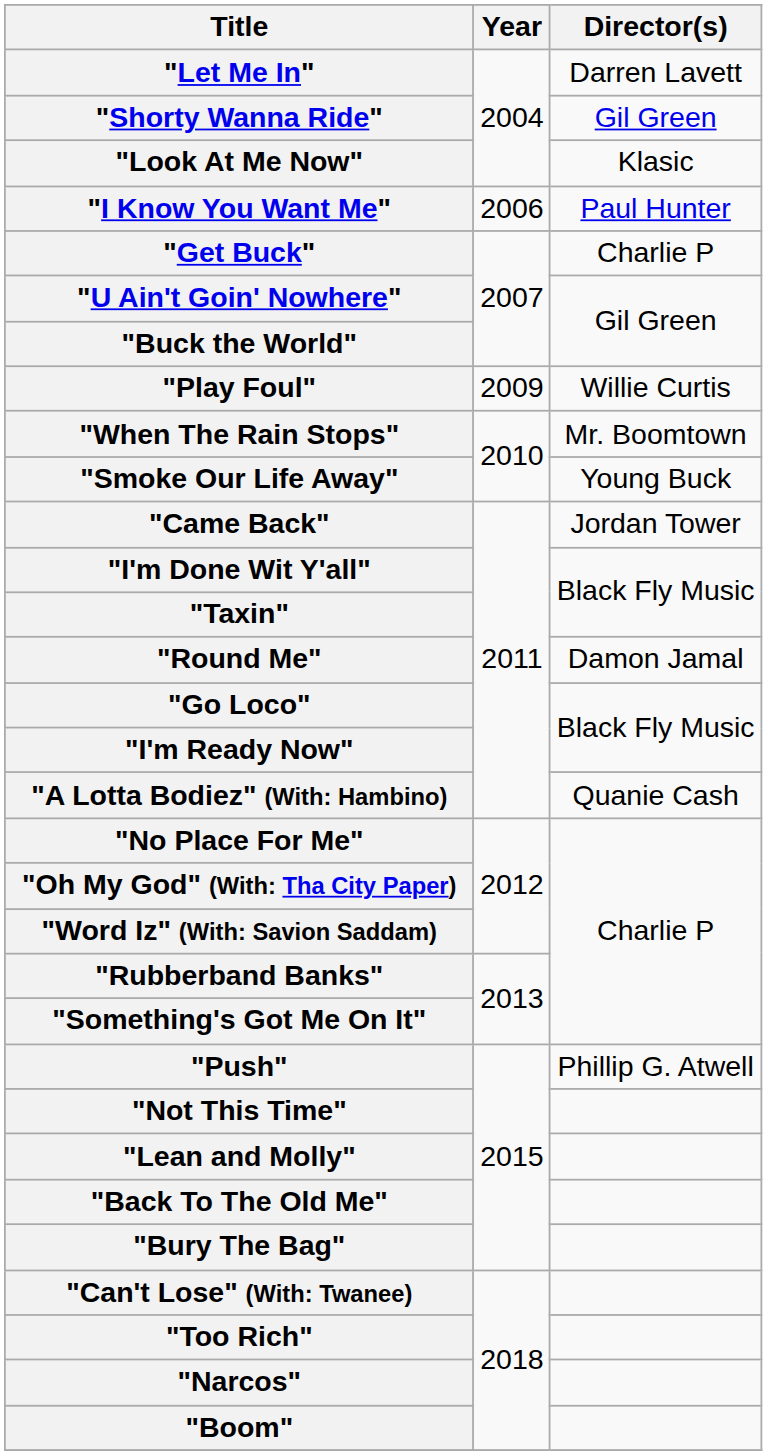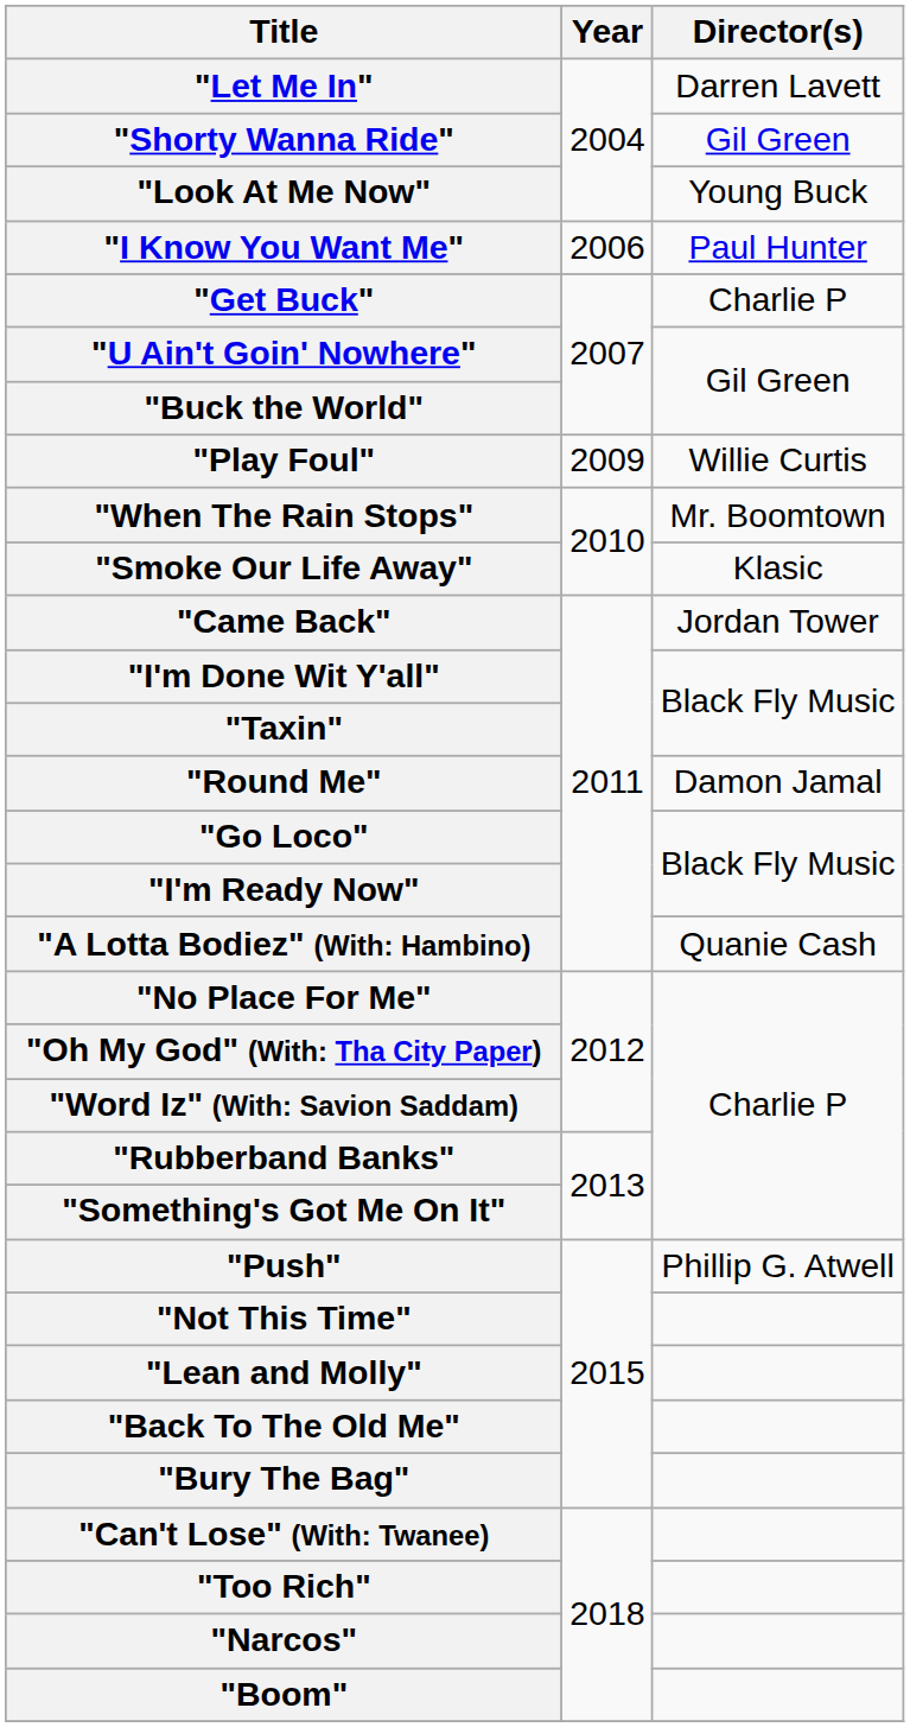"Look At Me Now" | Director(s): Klasic -> Young Buck
"Smoke Our Life Away" | Director(s): Young Buck -> Klasic
